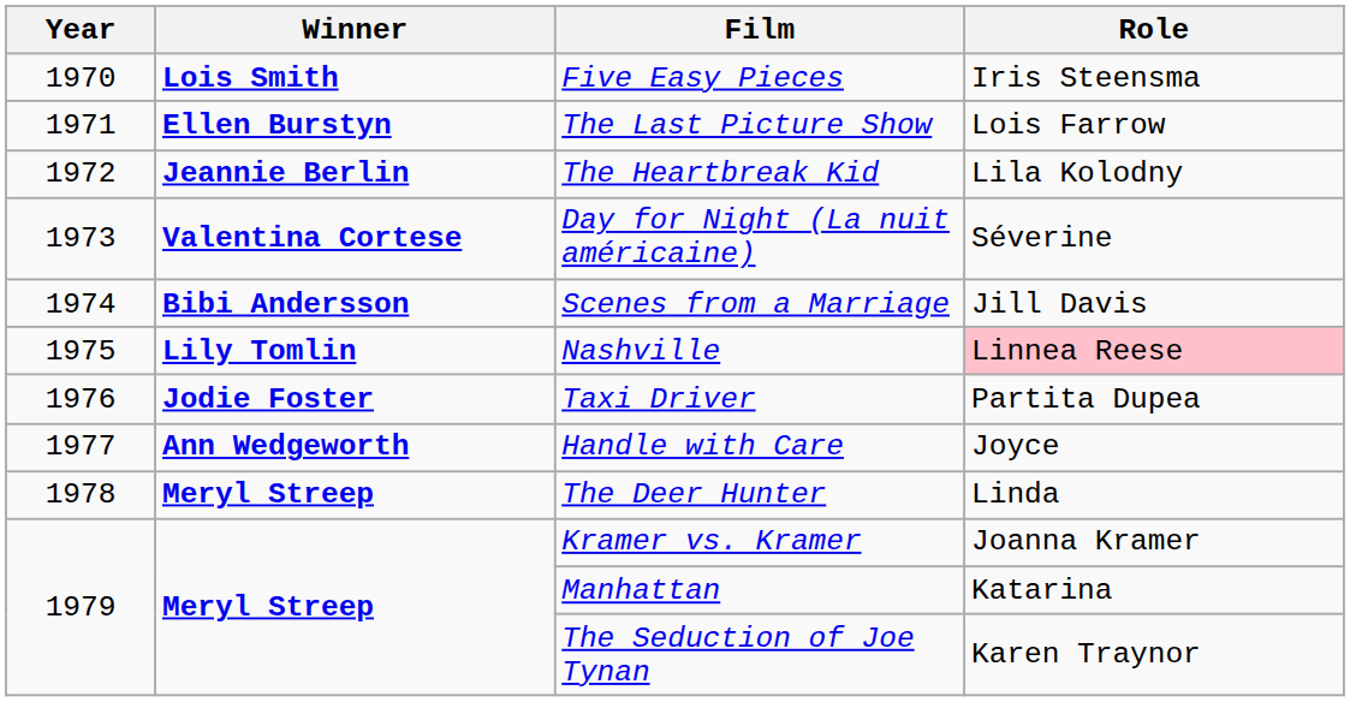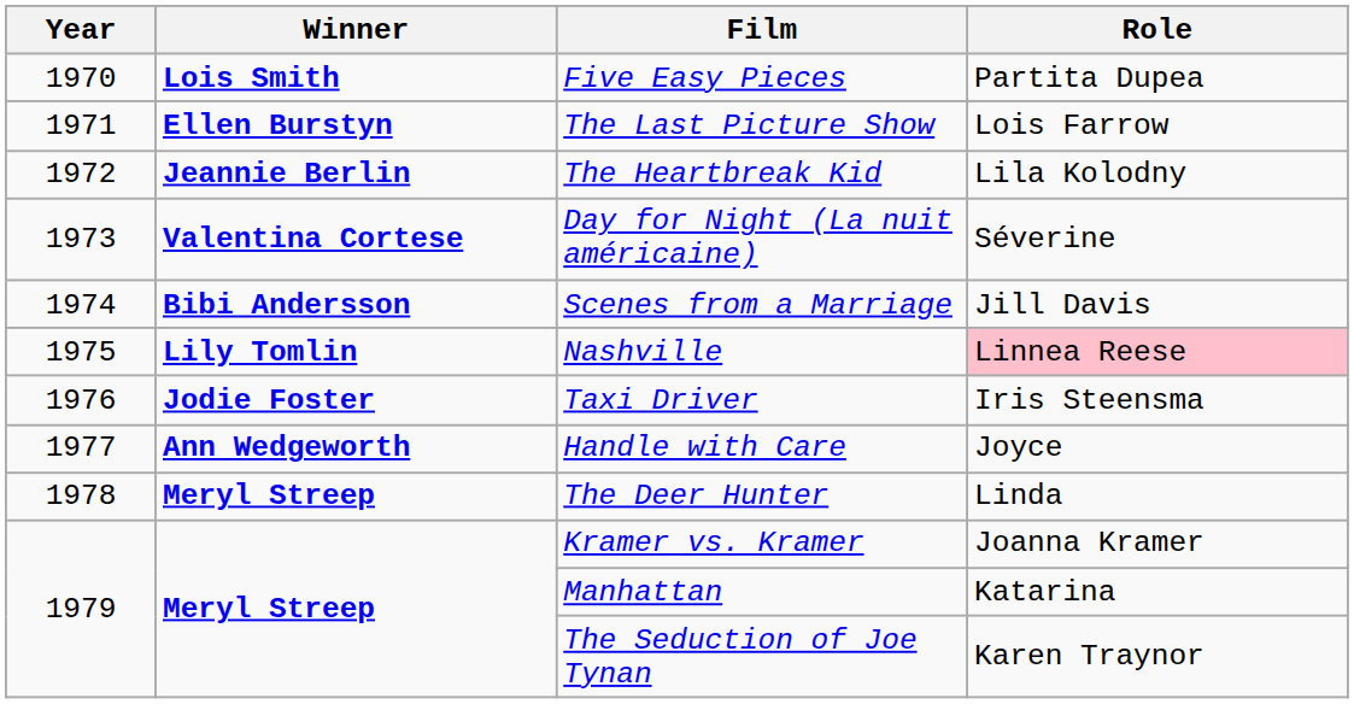Five Easy Pieces | Role: Iris Steensma -> Partita Dupea
Taxi Driver | Role: Partita Dupea -> Iris Steensma
